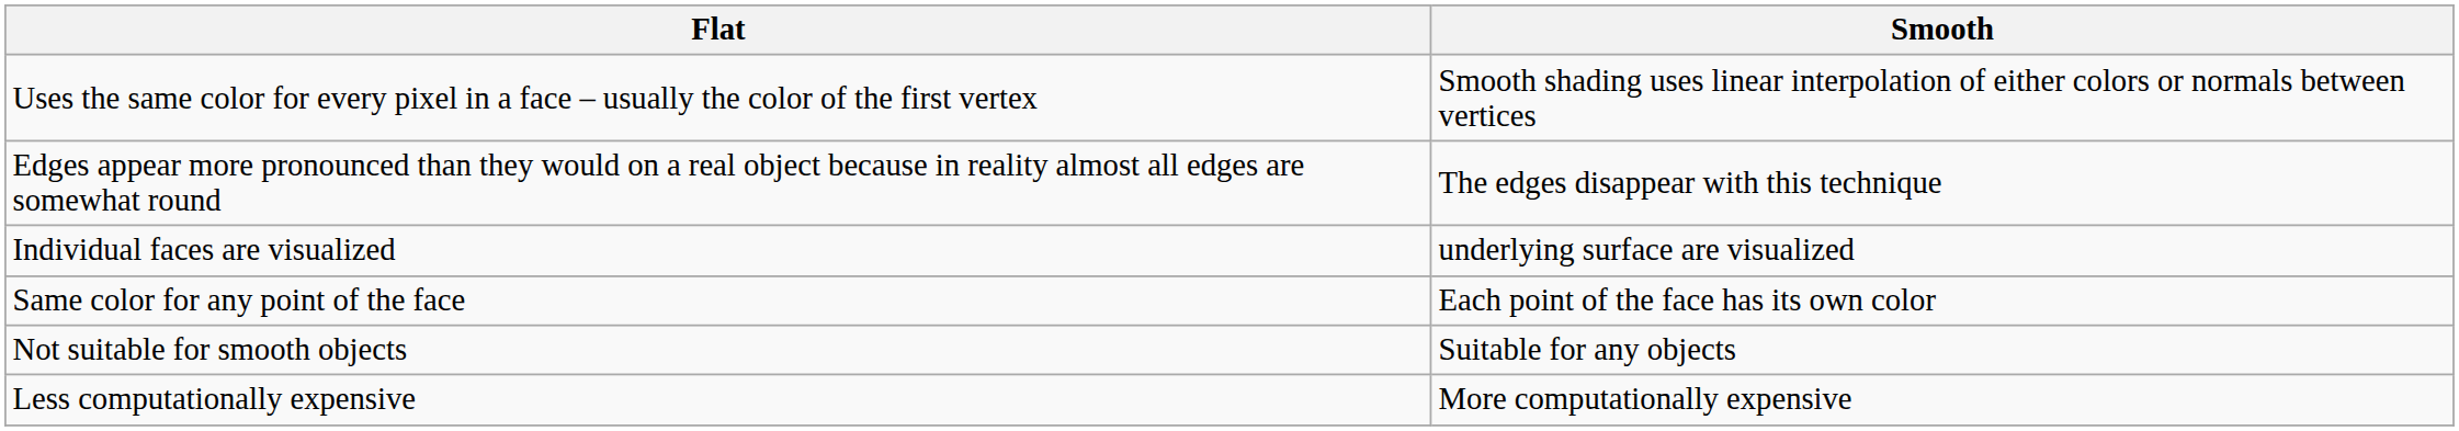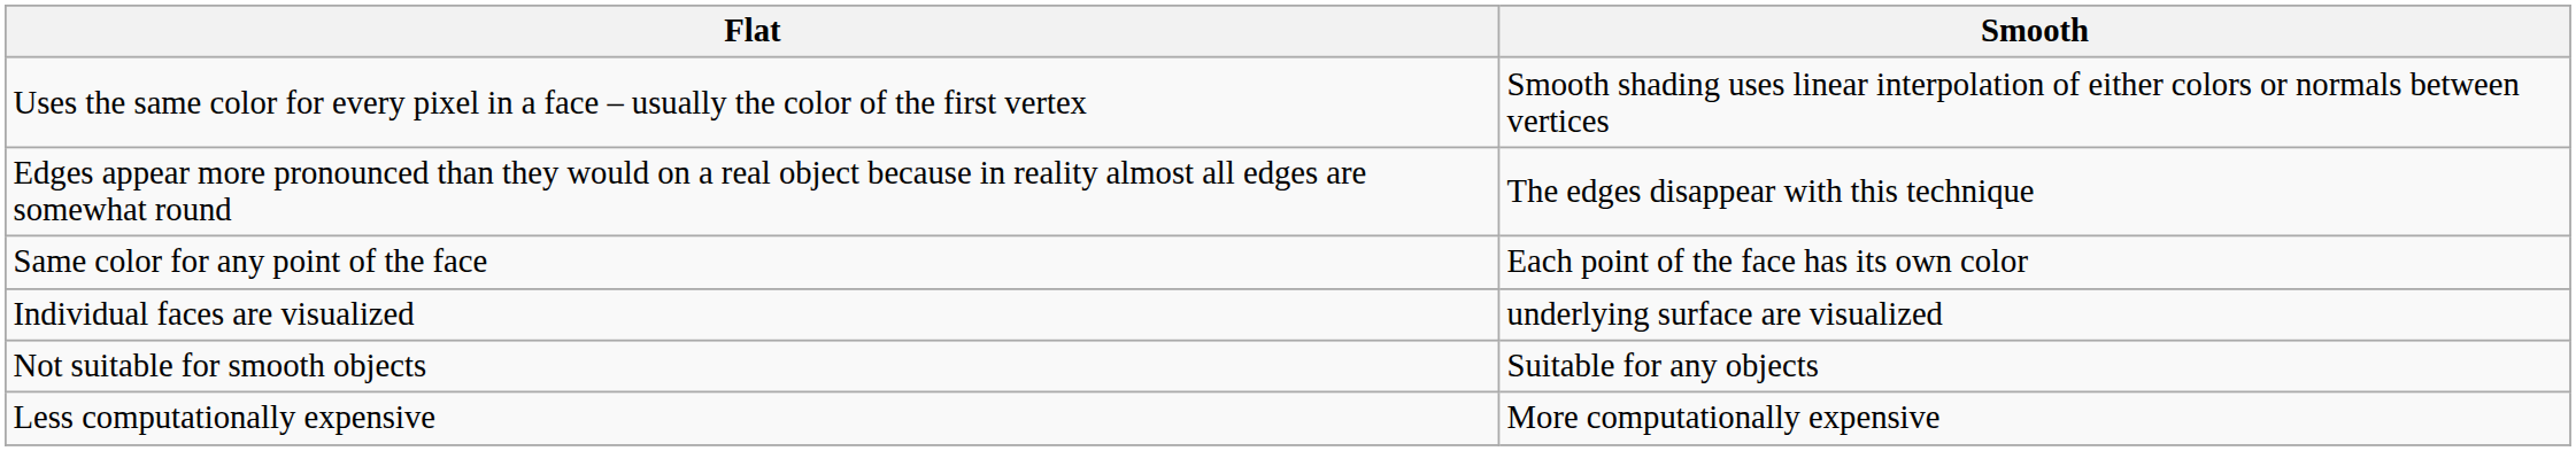rows swapped: Same color for any point of the face <-> Individual faces are visualized
